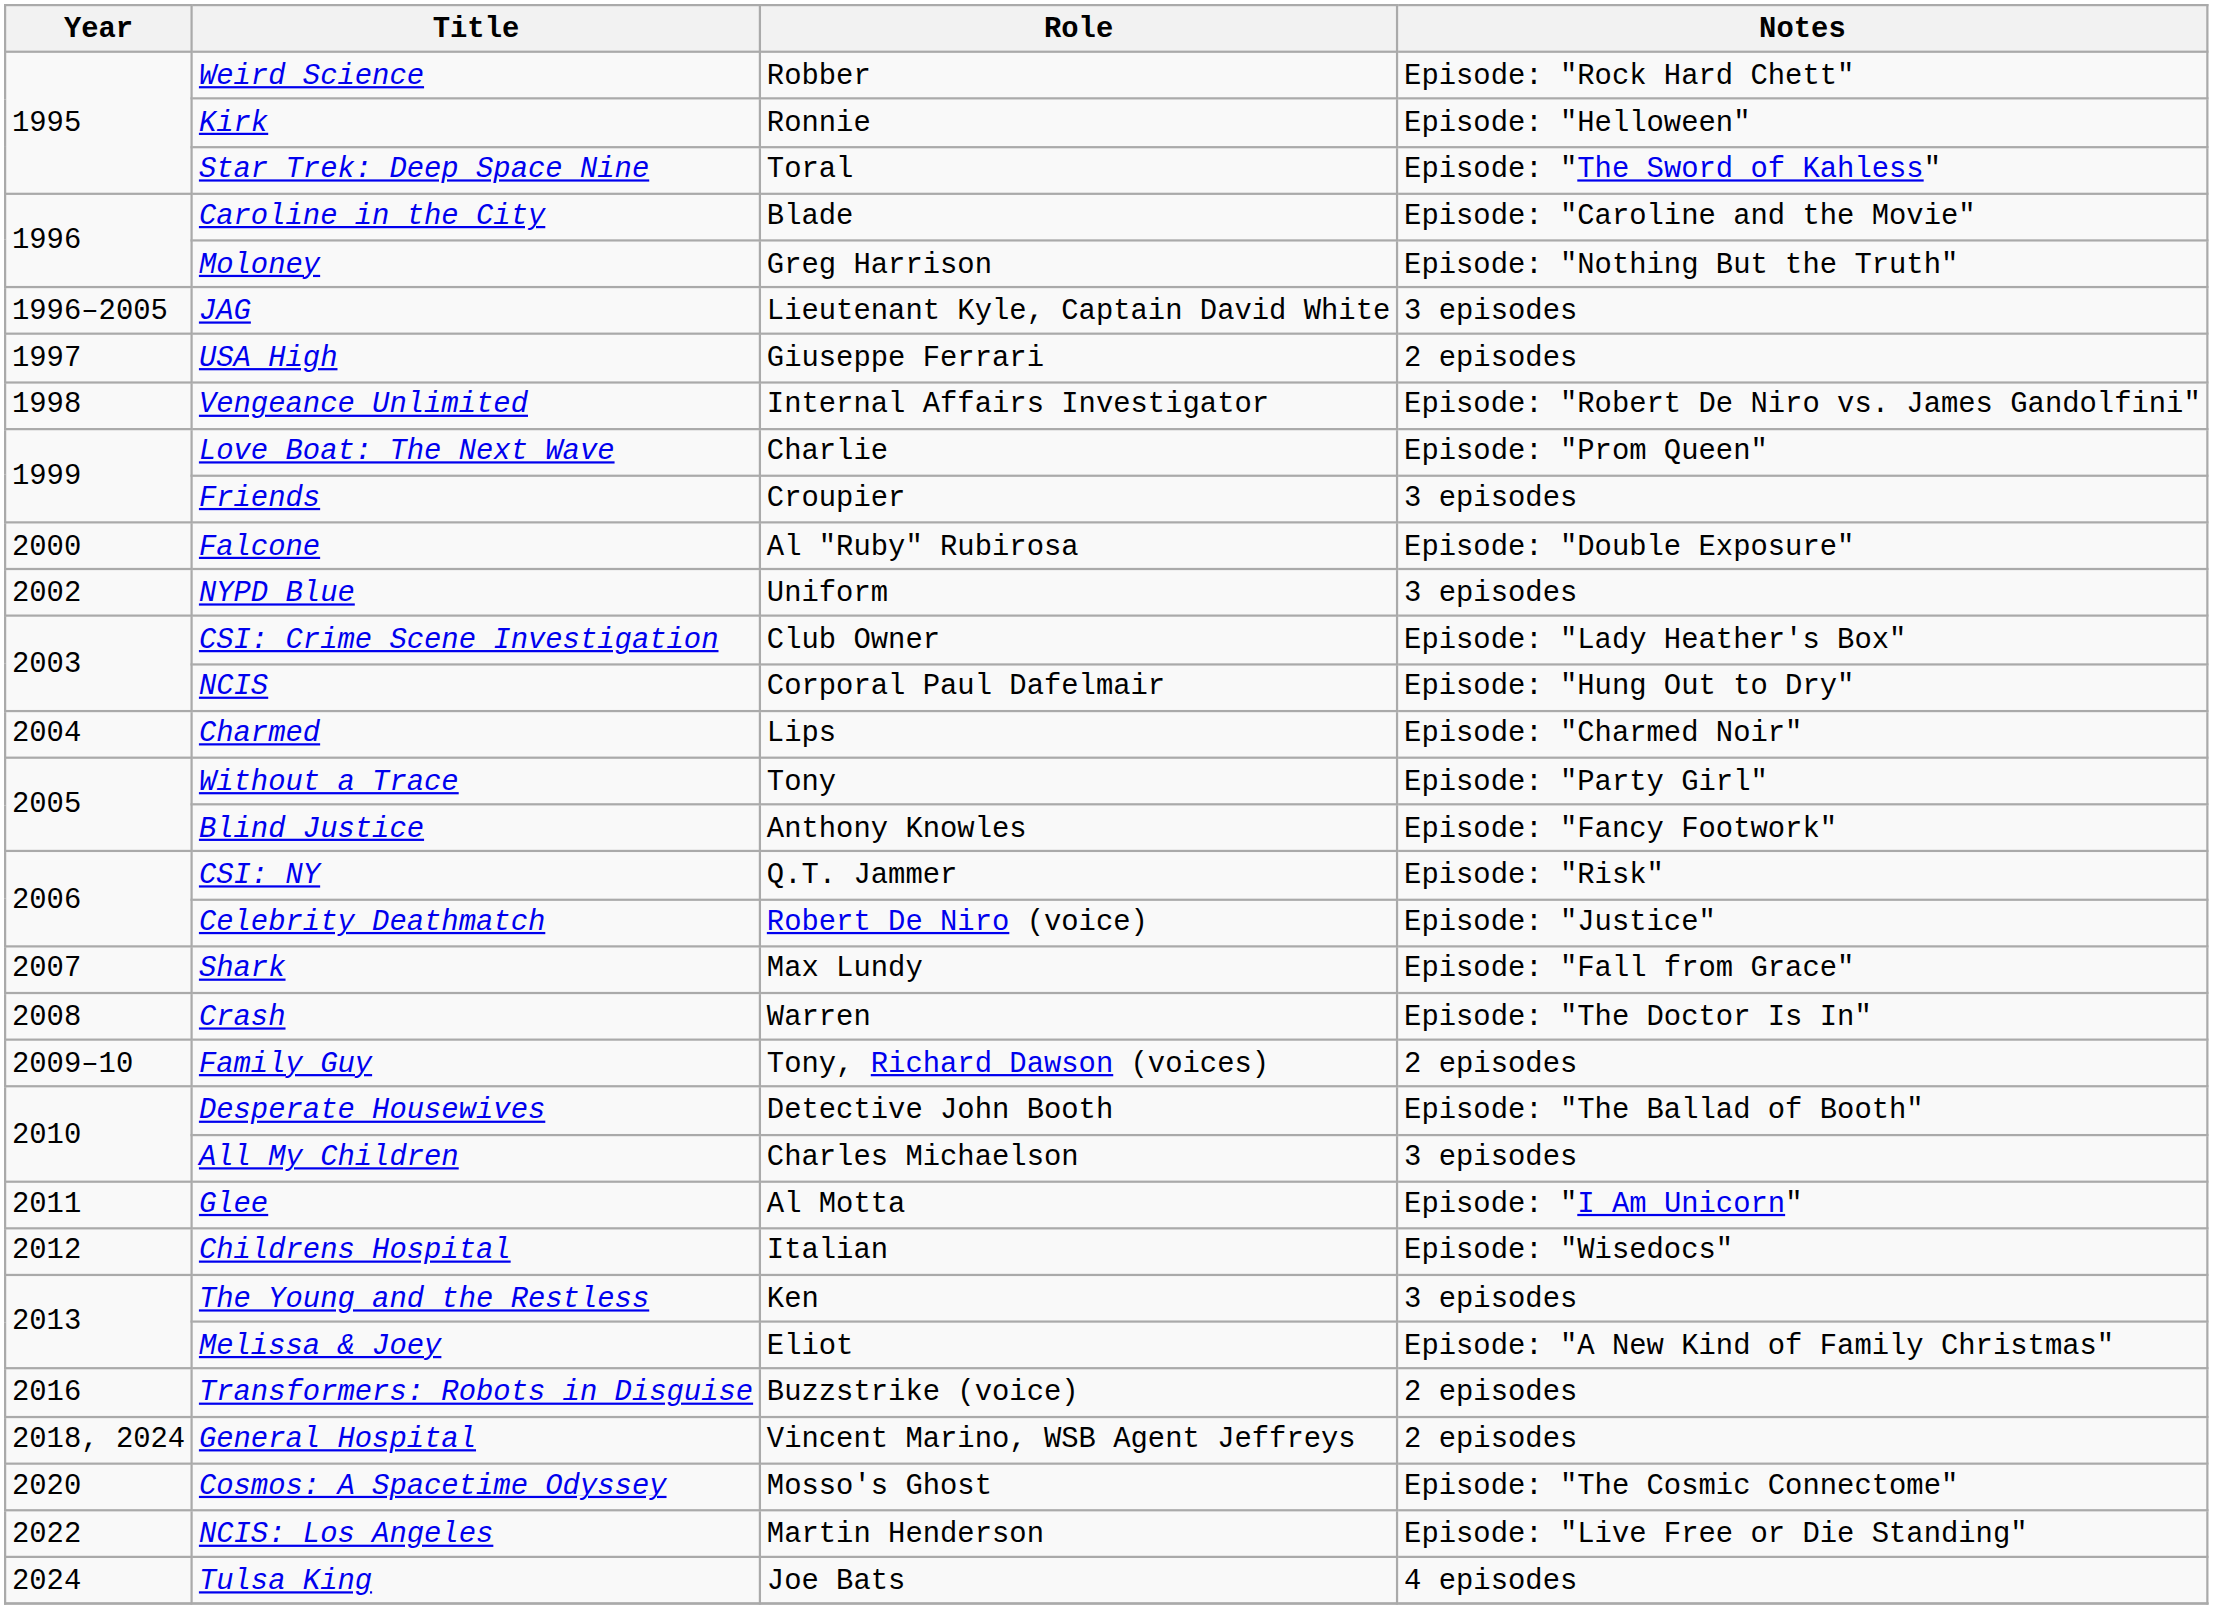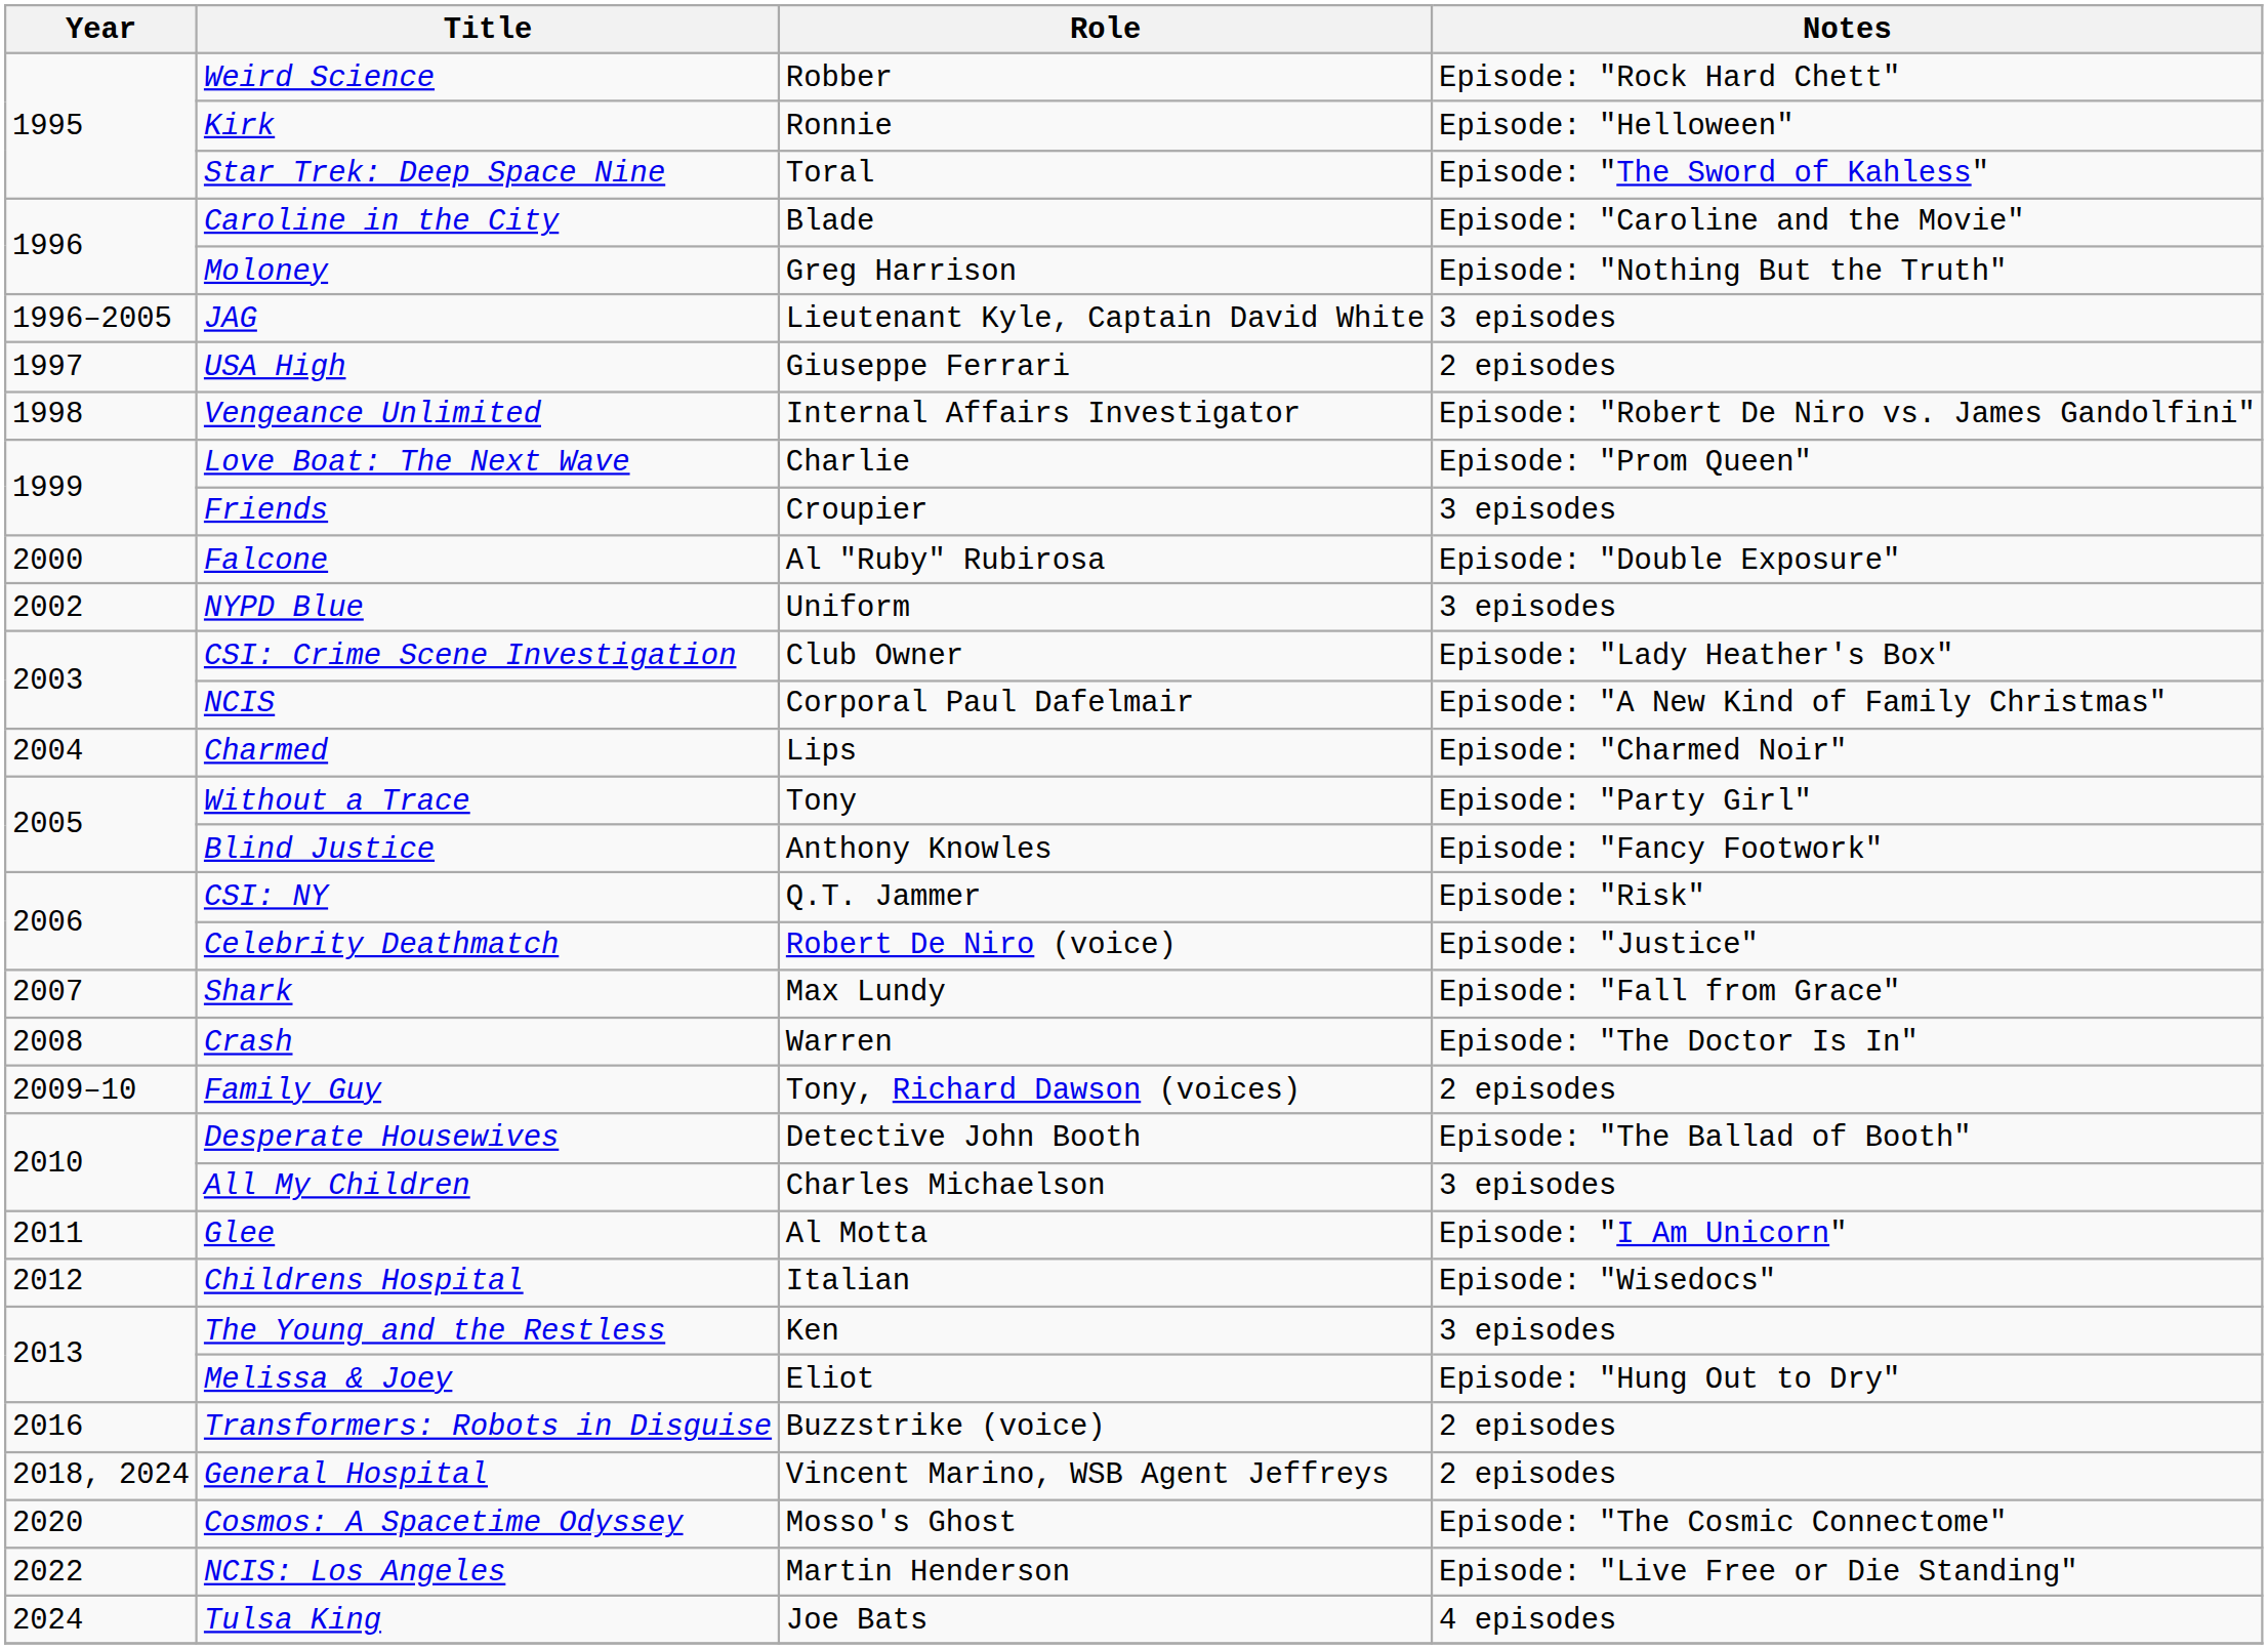NCIS | Notes: Episode: "Hung Out to Dry" -> Episode: "A New Kind of Family Christmas"
Melissa & Joey | Notes: Episode: "A New Kind of Family Christmas" -> Episode: "Hung Out to Dry"
